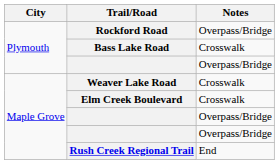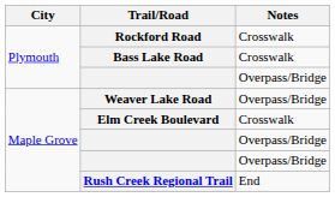Rockford Road | Notes: Overpass/Bridge -> Crosswalk
Weaver Lake Road | Notes: Crosswalk -> Overpass/Bridge
